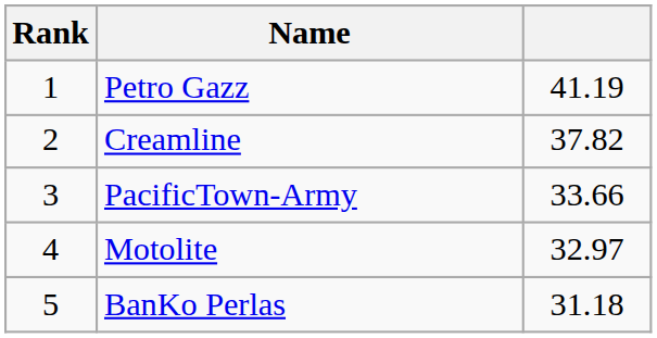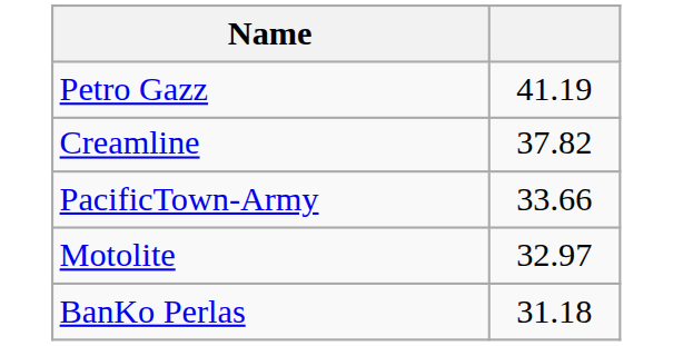- column: Rank | 1 | 2 | 3 | 4 | 5
